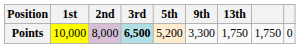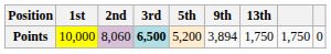Points | 2nd: 8,000 -> 8,060
Points | 9th: 3,300 -> 3,894
